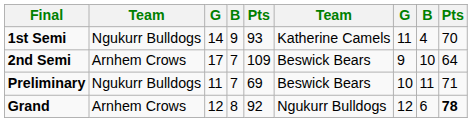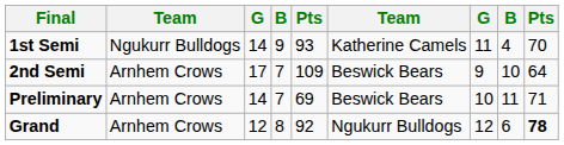Preliminary | column 2: Ngukurr Bulldogs -> Arnhem Crows
Preliminary | column 3: 11 -> 14
